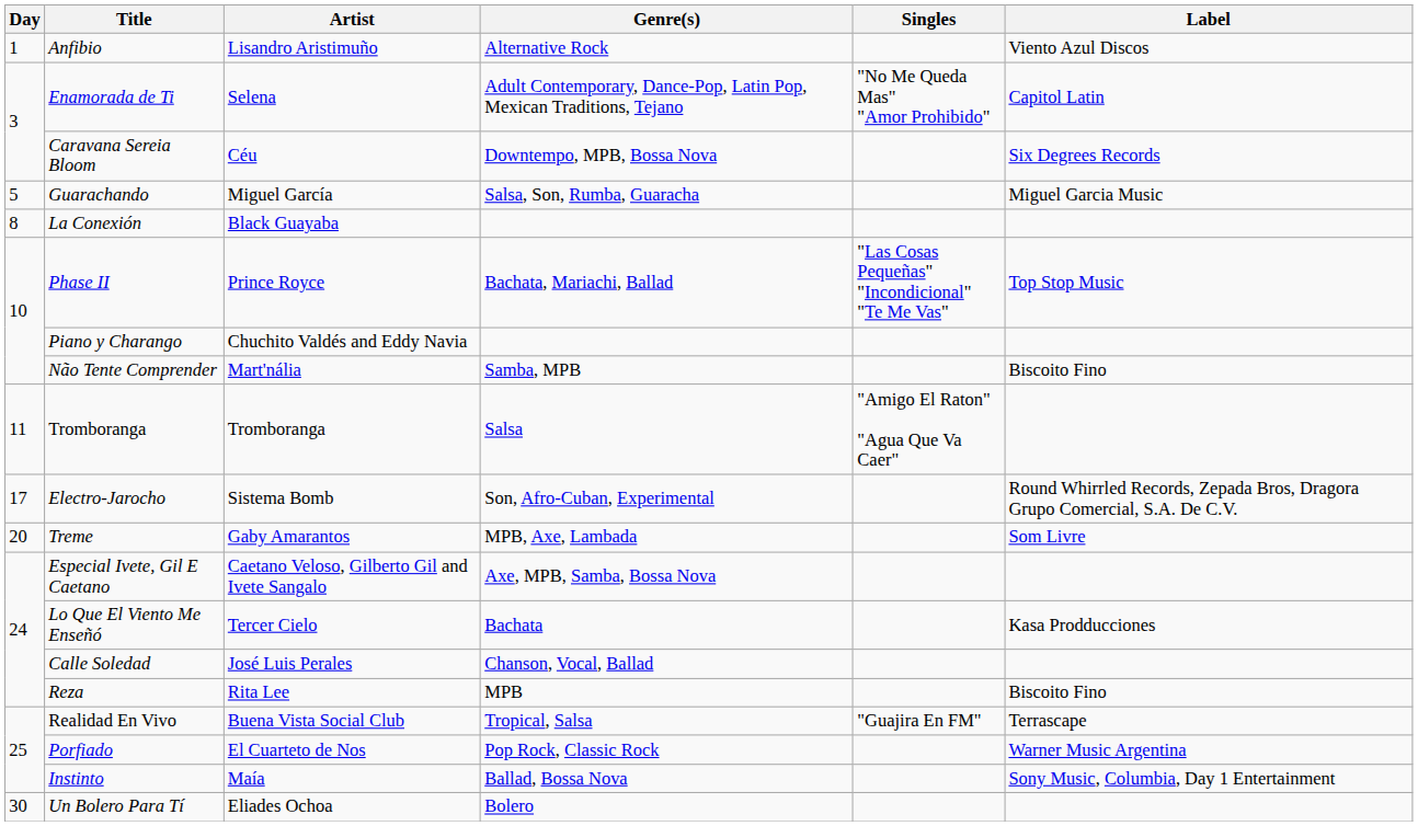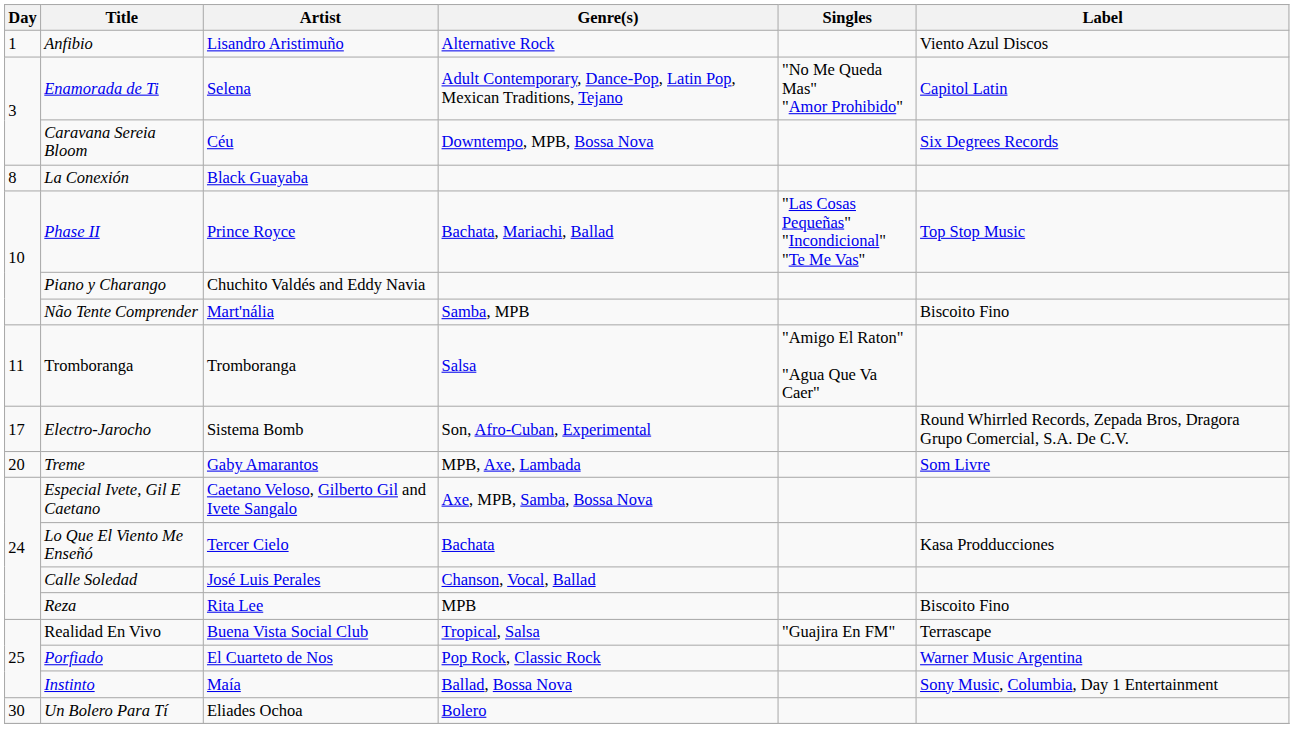- row: 5 | Guarachando | Miguel García | Salsa, Son, Rumba, Guaracha | Miguel Garcia Music
